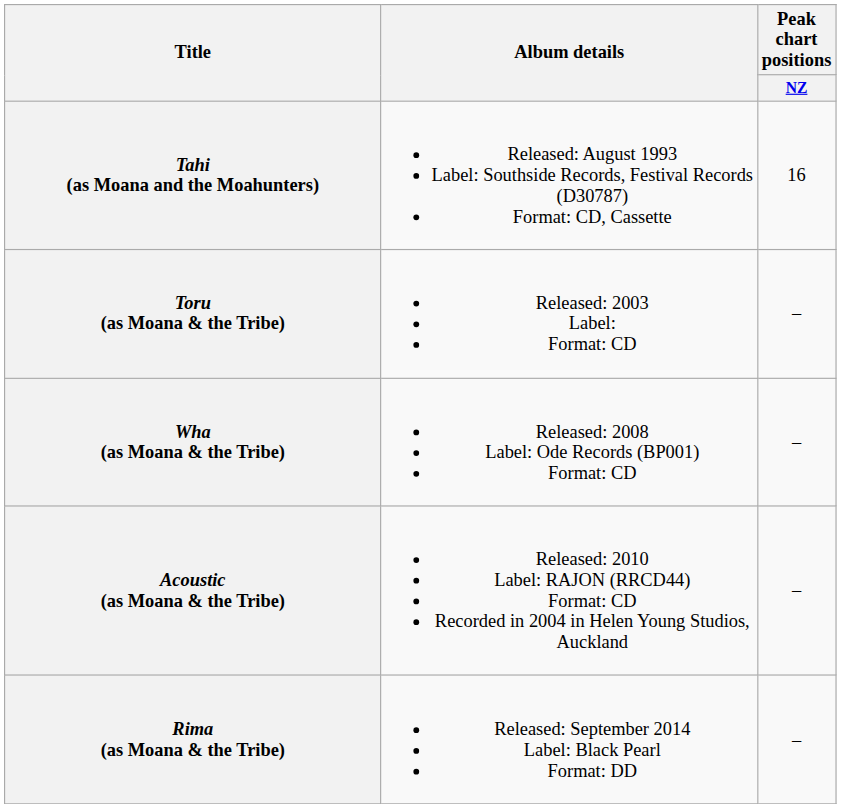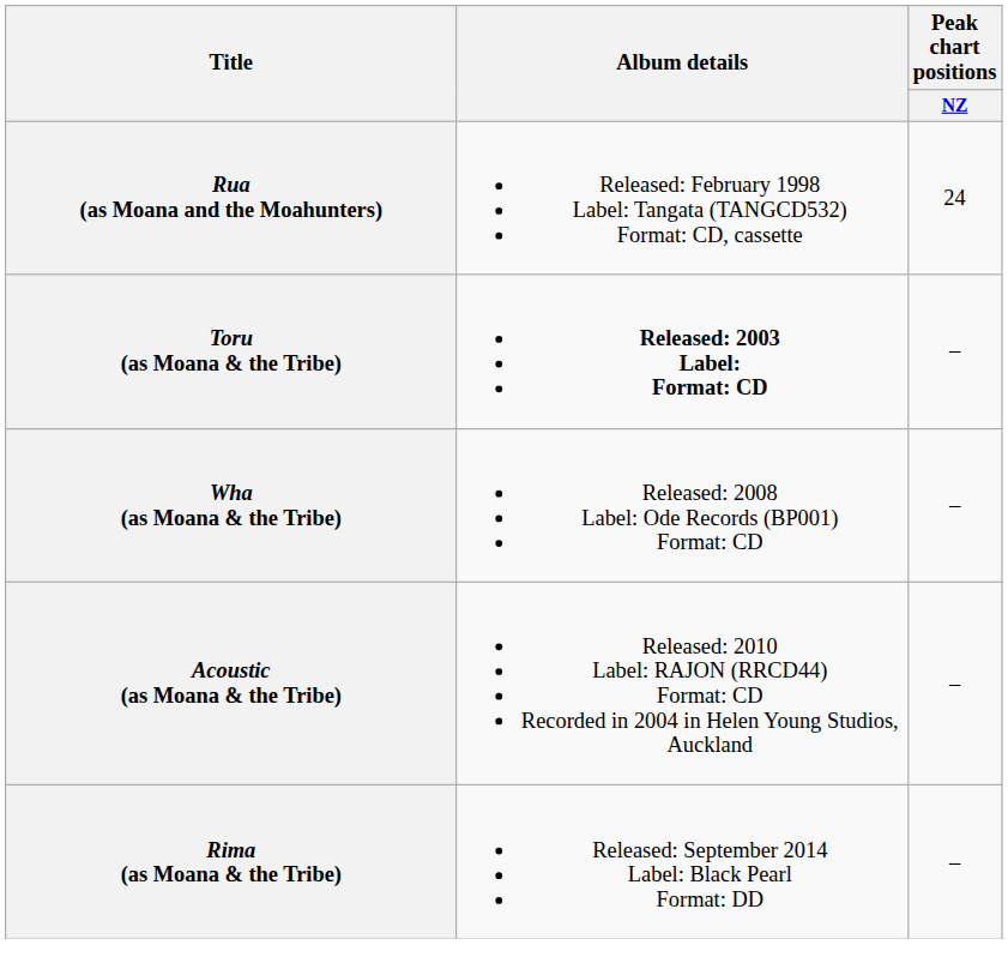- row: Tahi (as Moana and the Moahunters) | Released: August 1993 Label: Southside Records, Festival Records (D30787) Format: CD, Cassette | 16
+ row: Rua (as Moana and the Moahunters) | Released: February 1998 Label: Tangata (TANGCD532) Format: CD, cassette | 24
Toru (as Moana & the Tribe) | Album details: normal -> bold
